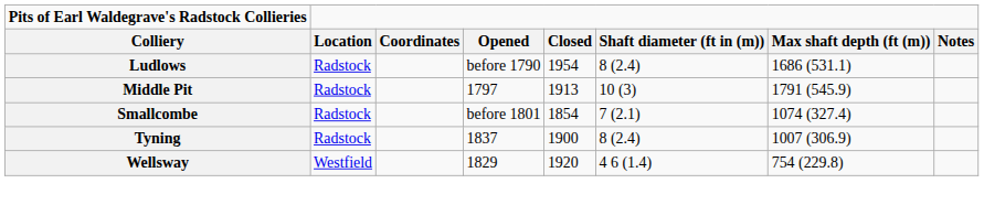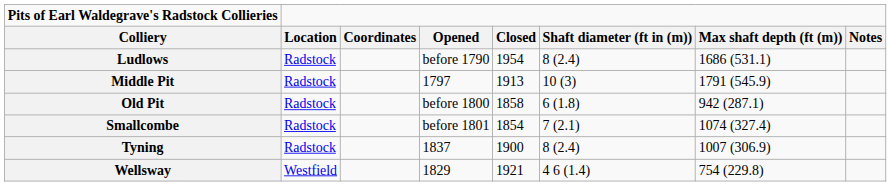+ row: Old Pit | Radstock | before 1800 | 1858 | 6 (1.8) | 942 (287.1)
Wellsway | Closed: 1920 -> 1921
